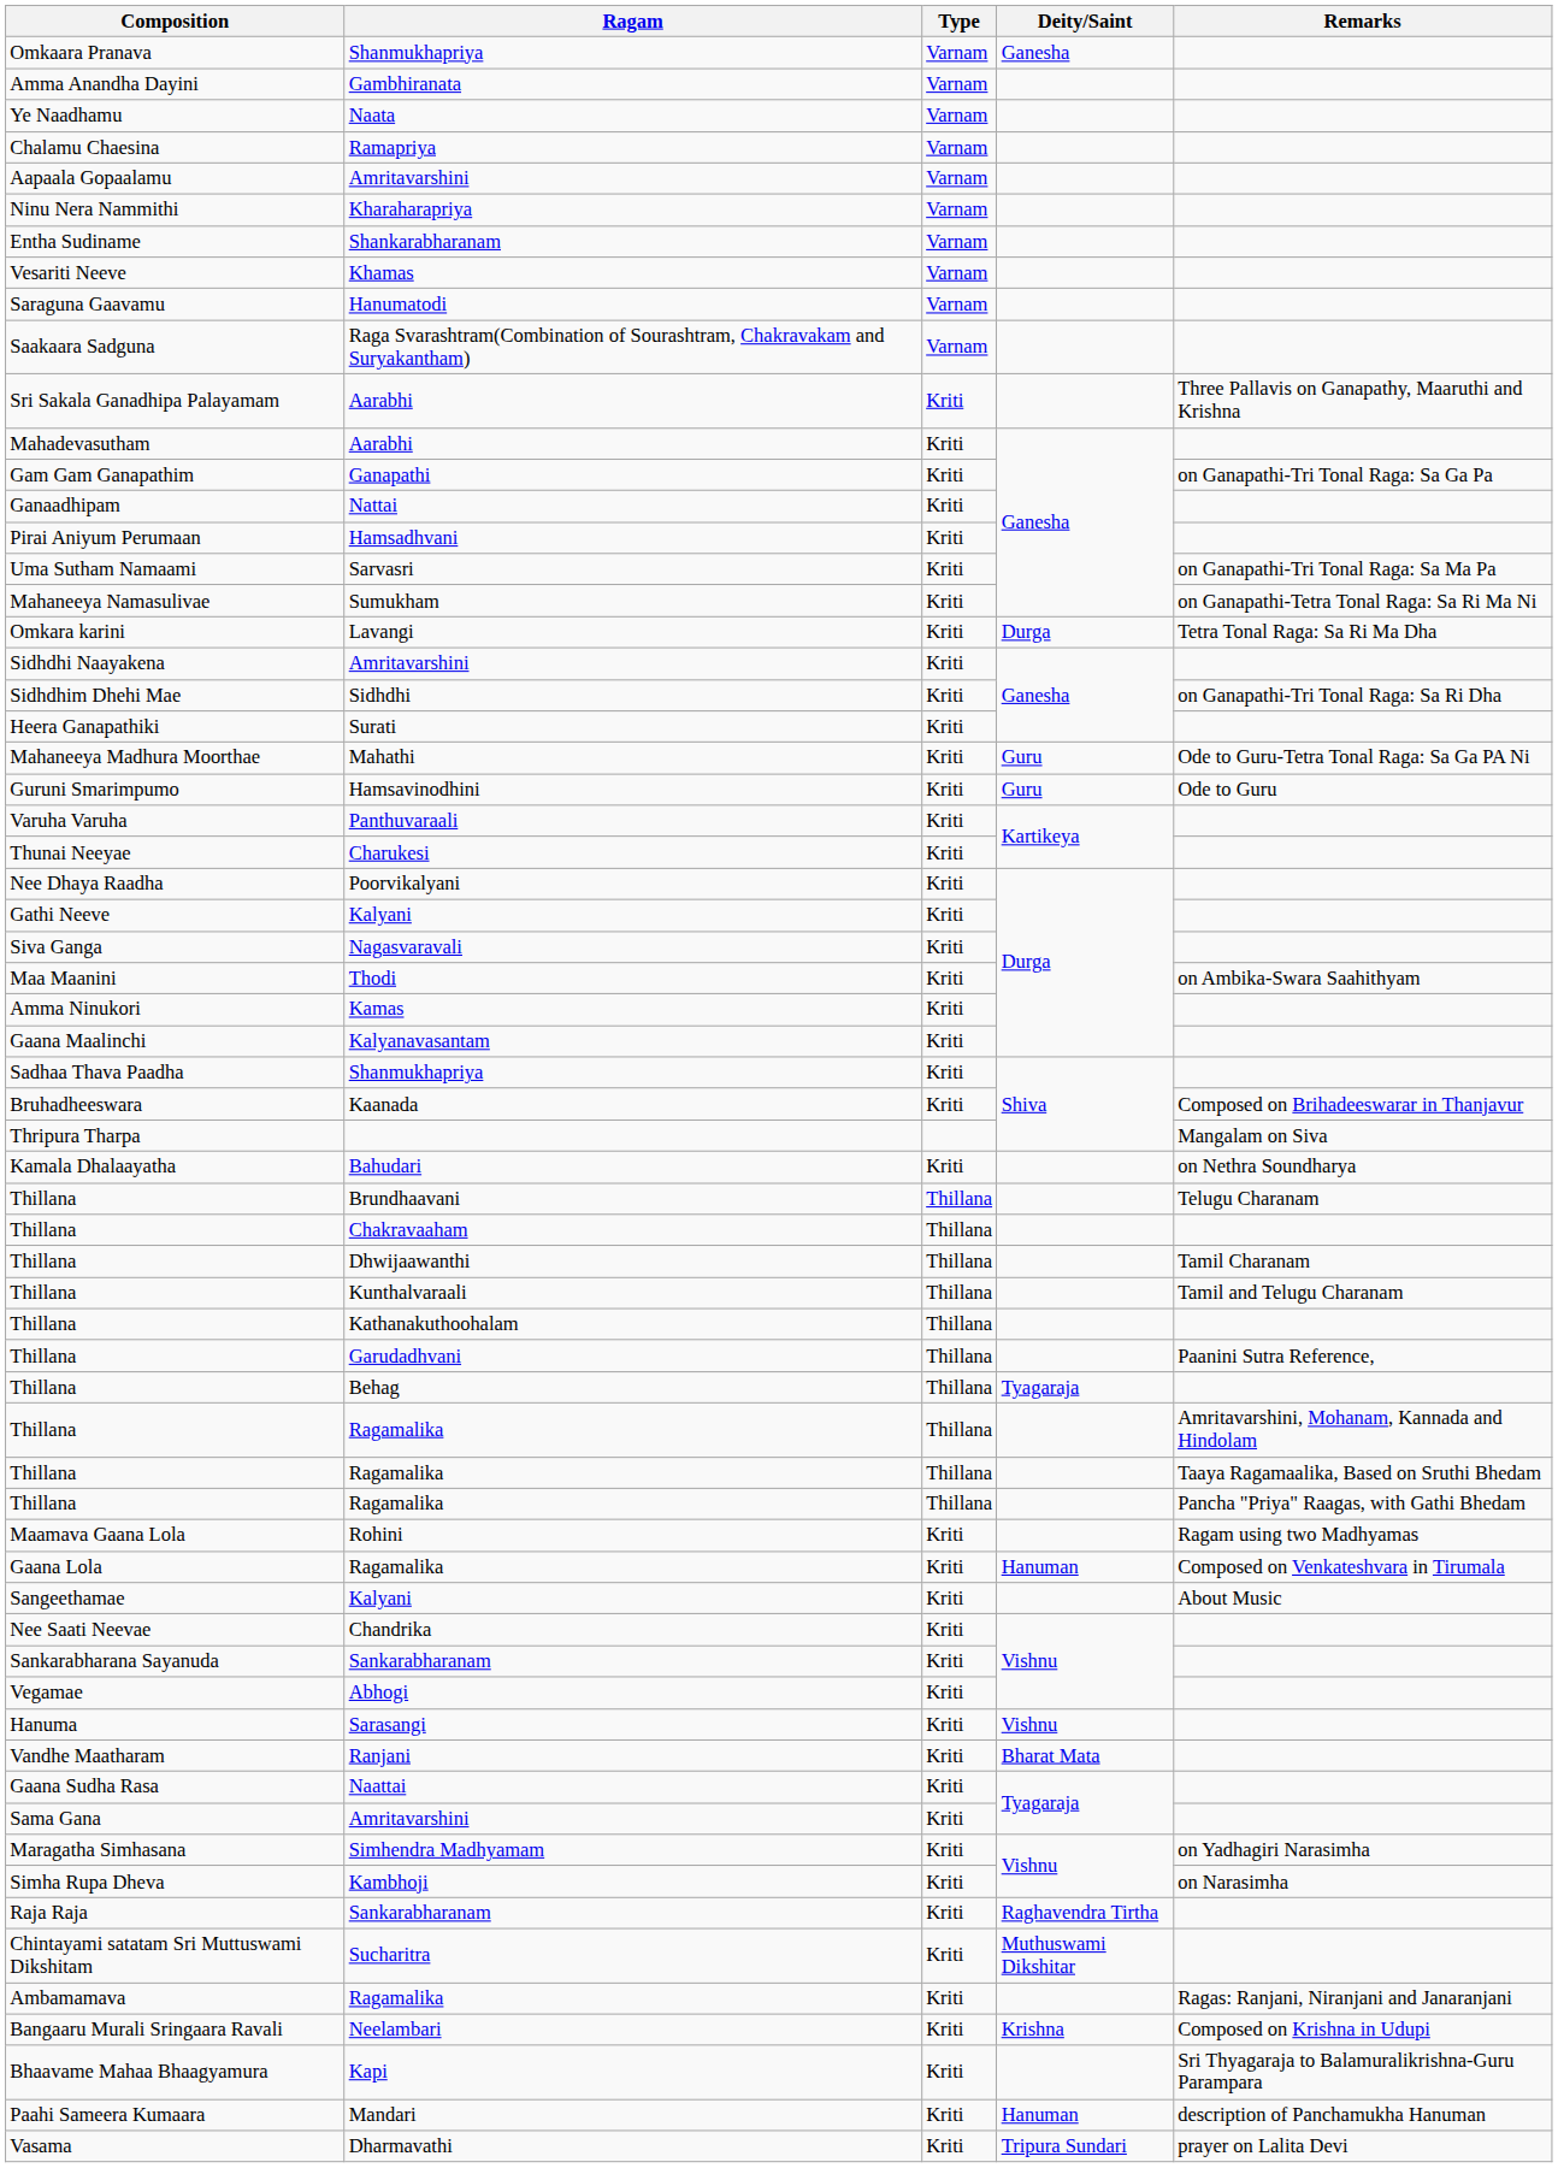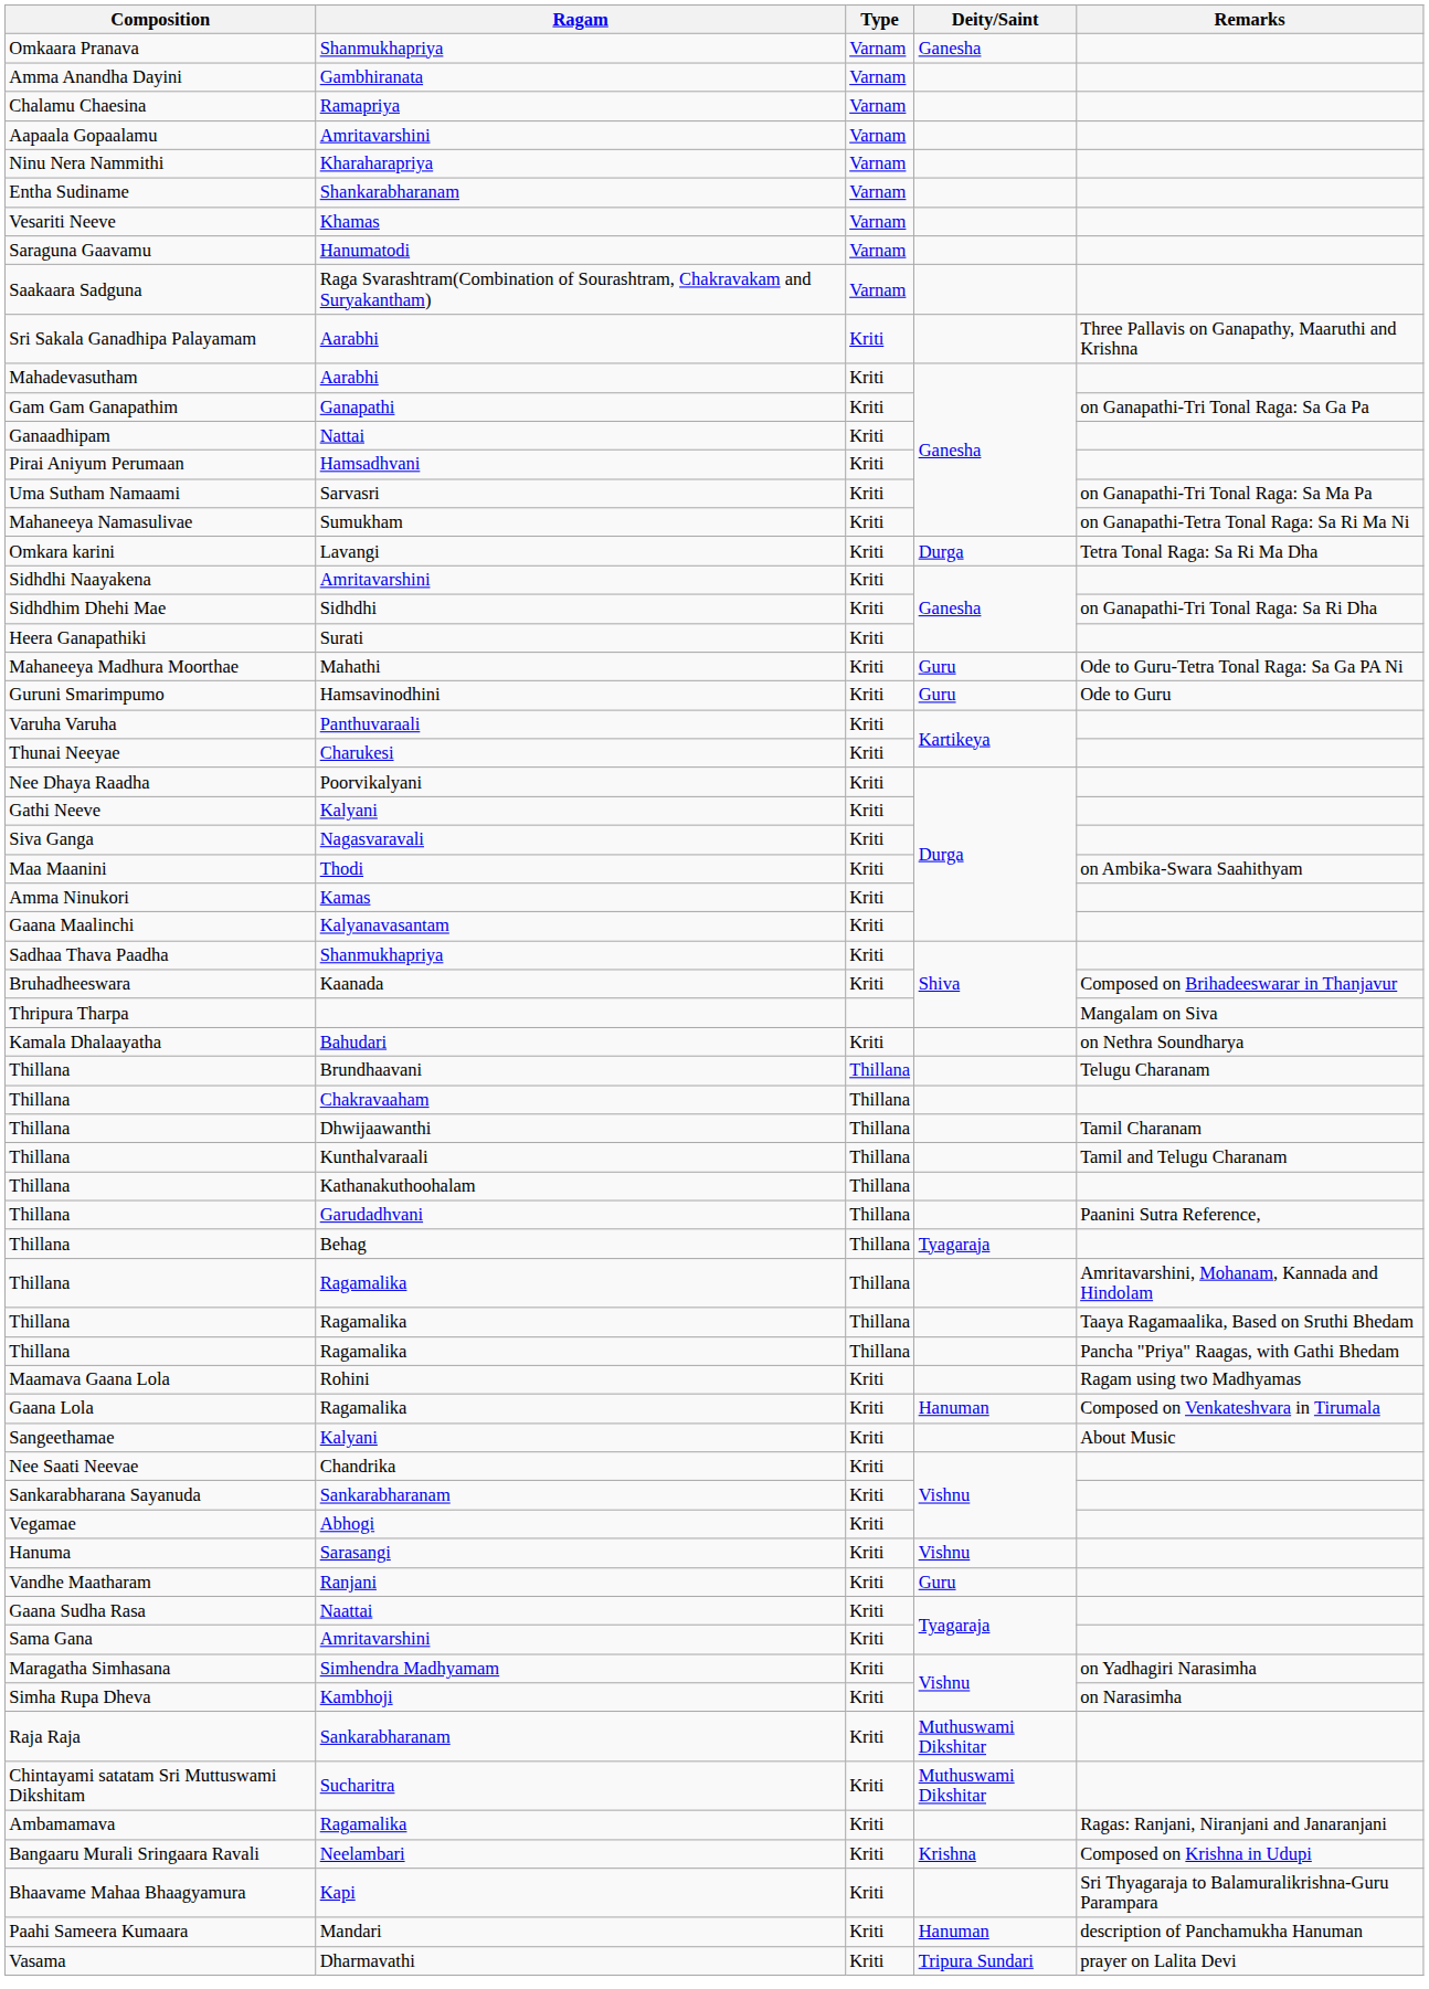- row: Ye Naadhamu | Naata | Varnam
Vandhe Maatharam | Deity/Saint: Bharat Mata -> Guru
Raja Raja | Deity/Saint: Raghavendra Tirtha -> Muthuswami Dikshitar
